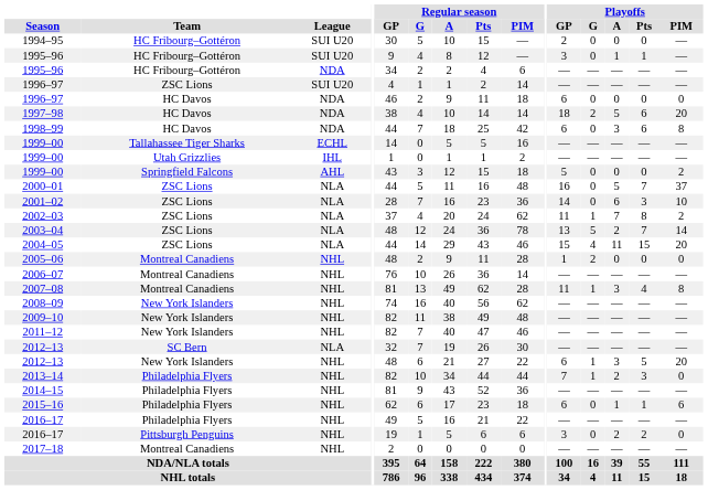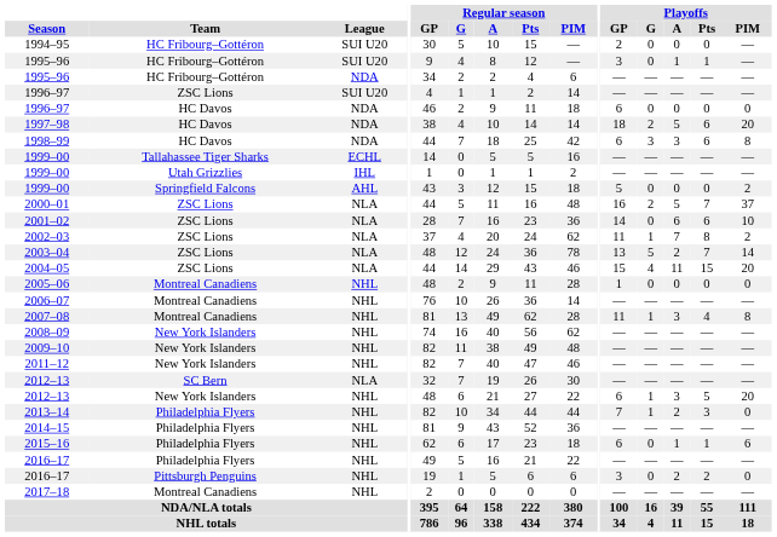1998–99 | Playoffs / G: 0 -> 3
2000–01 | Playoffs / G: 0 -> 2
2001–02 | Playoffs / Pts: 3 -> 6
2005–06 | Playoffs / G: 2 -> 0
